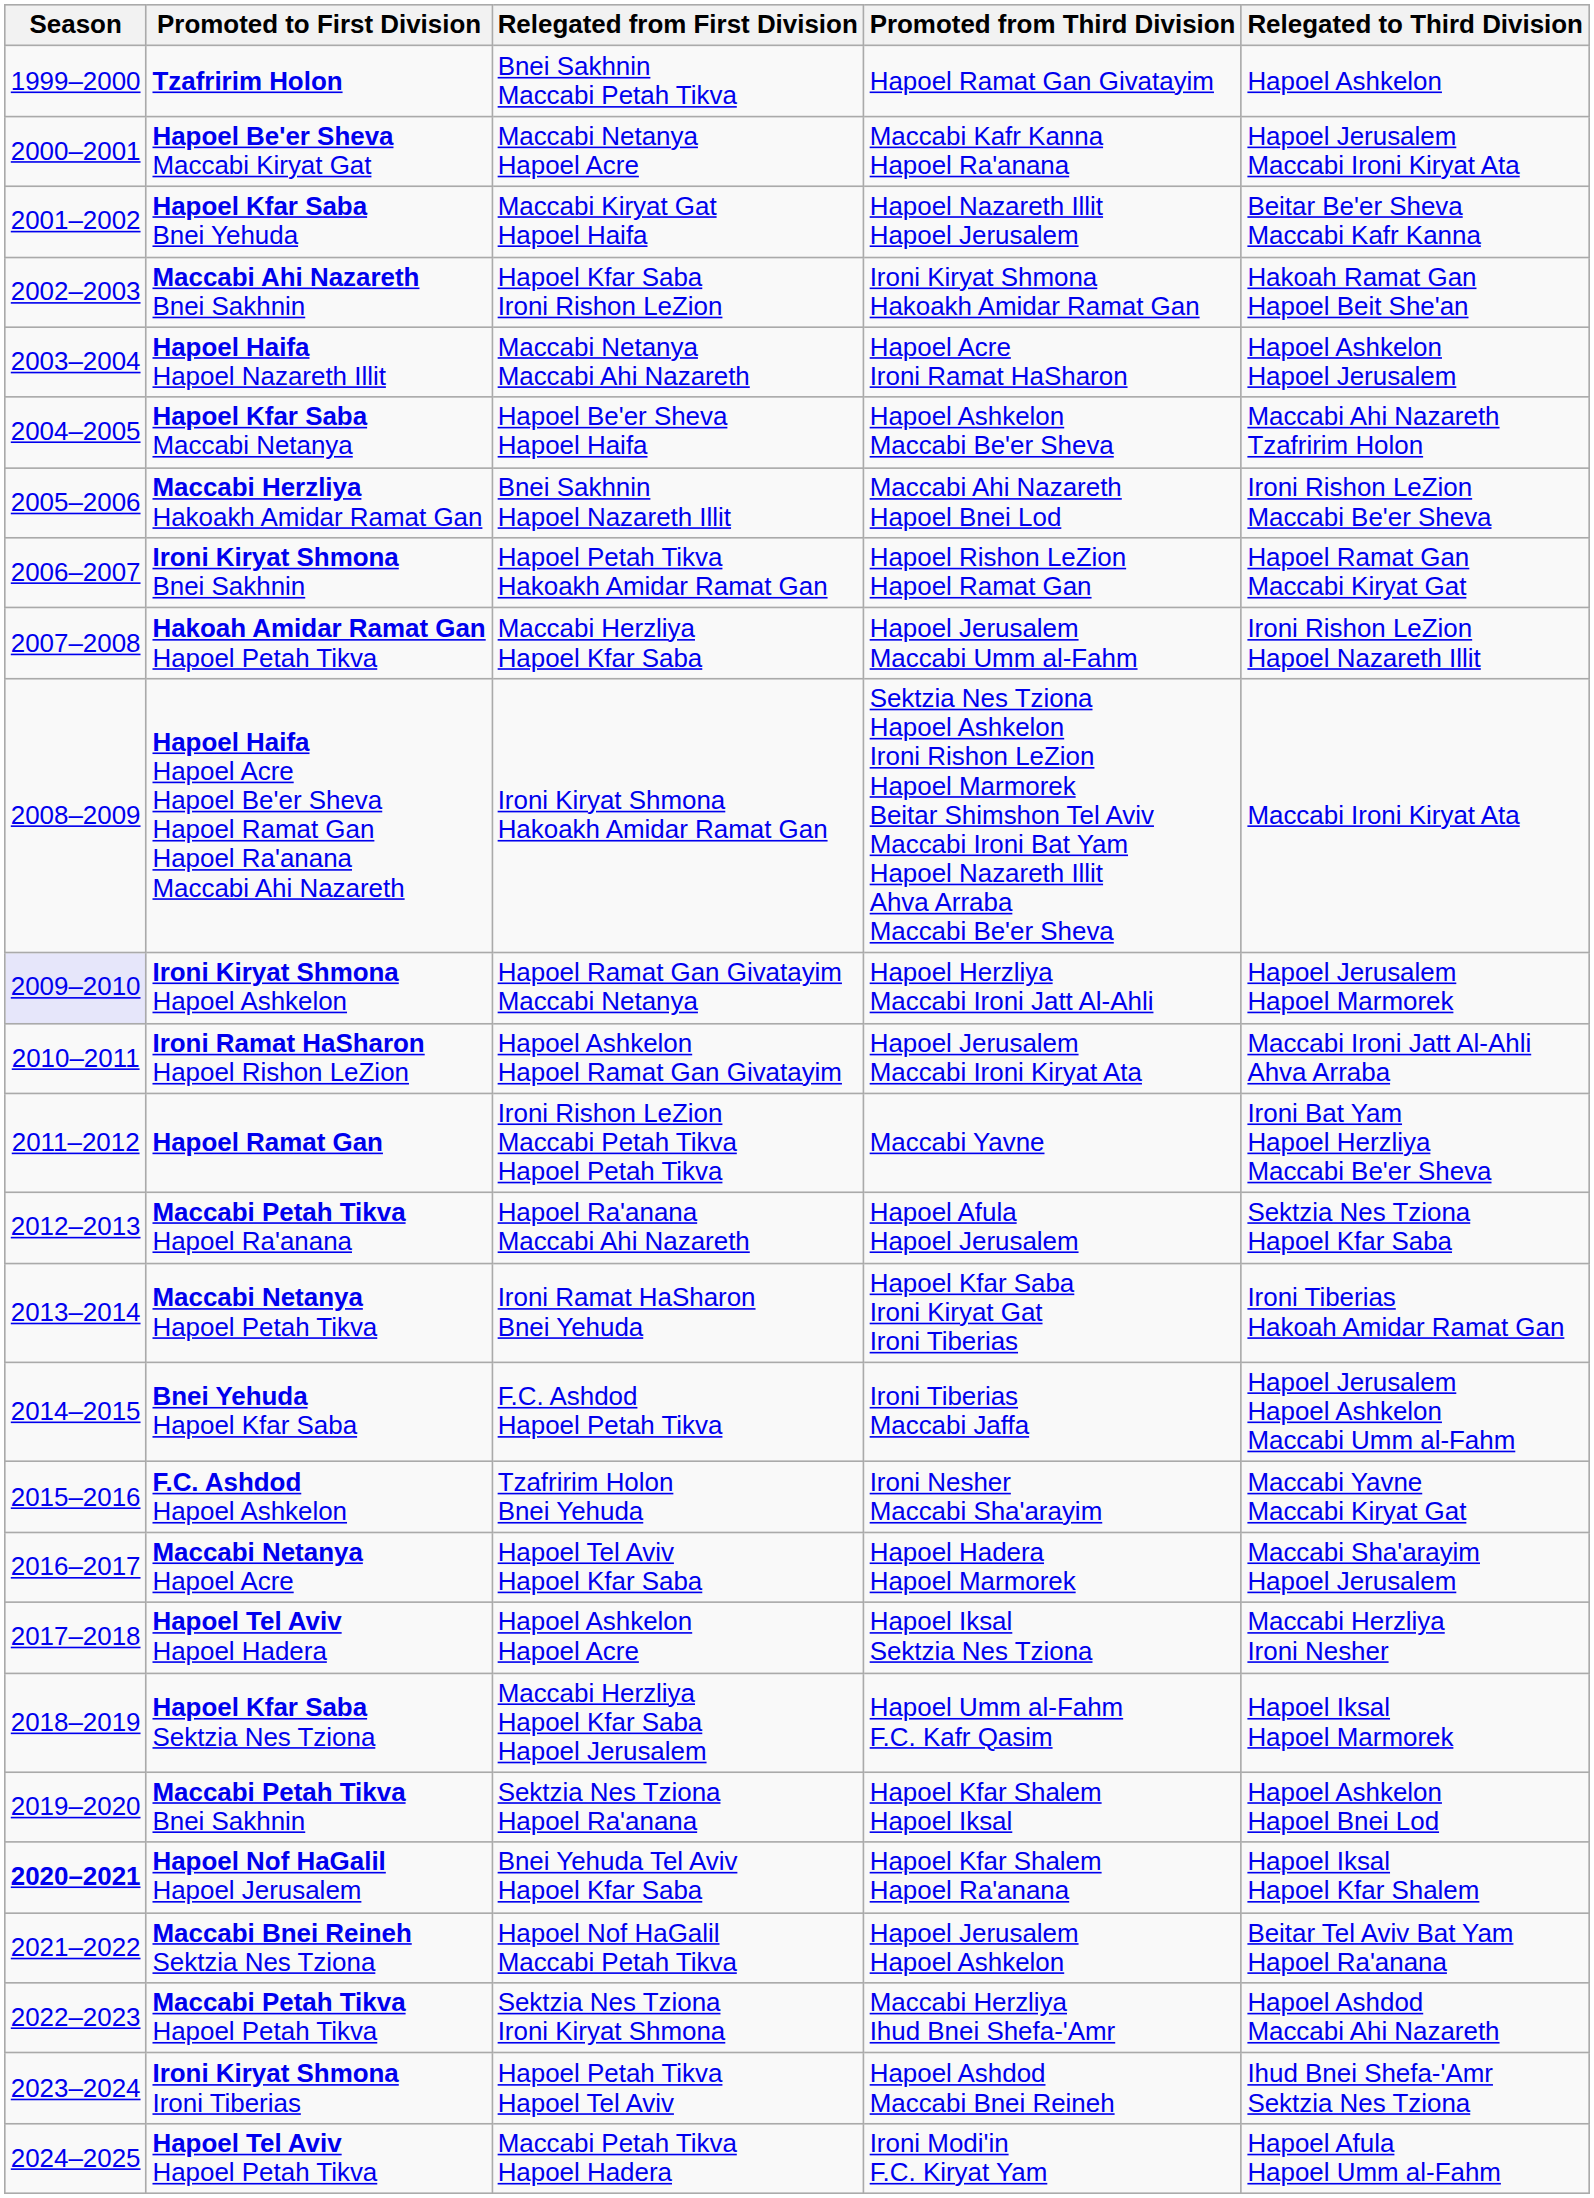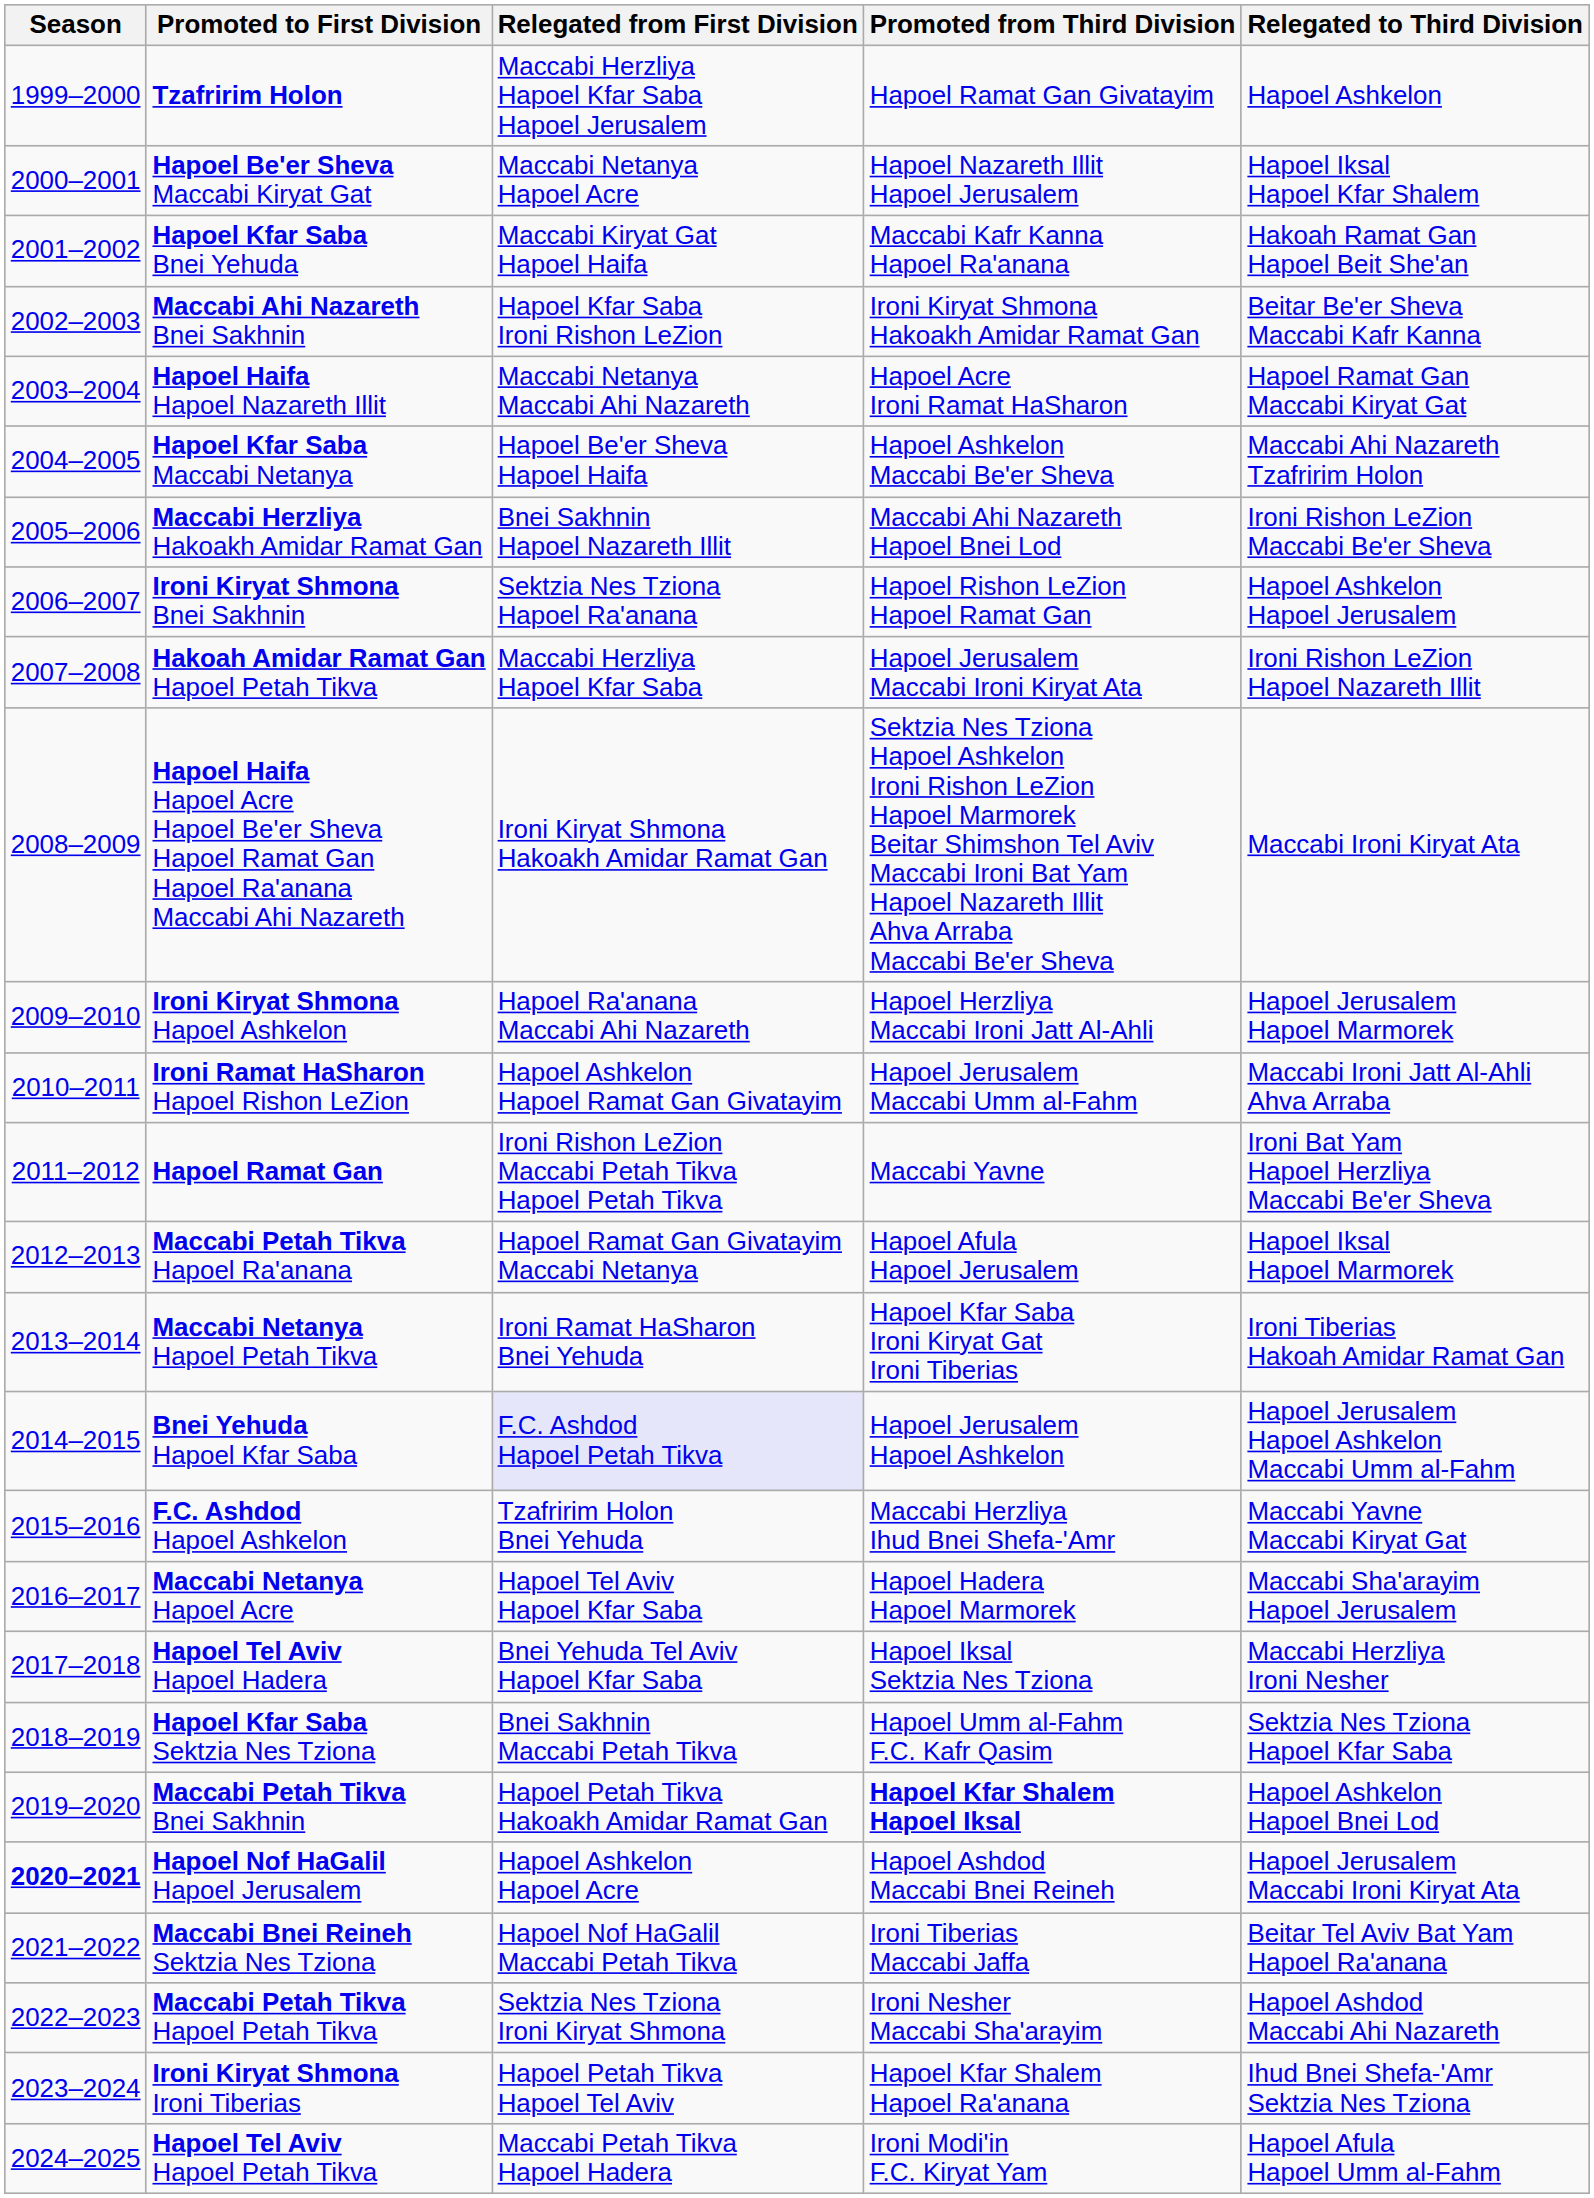Tzafririm Holon | Relegated from First Division: Bnei Sakhnin Maccabi Petah Tikva -> Maccabi Herzliya Hapoel Kfar Saba Hapoel Jerusalem
Hapoel Be'er Sheva Maccabi Kiryat Gat | Promoted from Third Division: Maccabi Kafr Kanna Hapoel Ra'anana -> Hapoel Nazareth Illit Hapoel Jerusalem
Hapoel Be'er Sheva Maccabi Kiryat Gat | Relegated to Third Division: Hapoel Jerusalem Maccabi Ironi Kiryat Ata -> Hapoel Iksal Hapoel Kfar Shalem
Hapoel Kfar Saba Bnei Yehuda | Promoted from Third Division: Hapoel Nazareth Illit Hapoel Jerusalem -> Maccabi Kafr Kanna Hapoel Ra'anana
Hapoel Kfar Saba Bnei Yehuda | Relegated to Third Division: Beitar Be'er Sheva Maccabi Kafr Kanna -> Hakoah Ramat Gan Hapoel Beit She'an
Maccabi Ahi Nazareth Bnei Sakhnin | Relegated to Third Division: Hakoah Ramat Gan Hapoel Beit She'an -> Beitar Be'er Sheva Maccabi Kafr Kanna
Hapoel Haifa Hapoel Nazareth Illit | Relegated to Third Division: Hapoel Ashkelon Hapoel Jerusalem -> Hapoel Ramat Gan Maccabi Kiryat Gat
Ironi Kiryat Shmona Bnei Sakhnin | Relegated from First Division: Hapoel Petah Tikva Hakoakh Amidar Ramat Gan -> Sektzia Nes Tziona Hapoel Ra'anana
Ironi Kiryat Shmona Bnei Sakhnin | Relegated to Third Division: Hapoel Ramat Gan Maccabi Kiryat Gat -> Hapoel Ashkelon Hapoel Jerusalem
Hakoah Amidar Ramat Gan Hapoel Petah Tikva | Promoted from Third Division: Hapoel Jerusalem Maccabi Umm al-Fahm -> Hapoel Jerusalem Maccabi Ironi Kiryat Ata
Ironi Kiryat Shmona Hapoel Ashkelon | Season: lavender background -> no background
Ironi Kiryat Shmona Hapoel Ashkelon | Relegated from First Division: Hapoel Ramat Gan Givatayim Maccabi Netanya -> Hapoel Ra'anana Maccabi Ahi Nazareth
Ironi Ramat HaSharon Hapoel Rishon LeZion | Promoted from Third Division: Hapoel Jerusalem Maccabi Ironi Kiryat Ata -> Hapoel Jerusalem Maccabi Umm al-Fahm
Maccabi Petah Tikva Hapoel Ra'anana | Relegated from First Division: Hapoel Ra'anana Maccabi Ahi Nazareth -> Hapoel Ramat Gan Givatayim Maccabi Netanya
Maccabi Petah Tikva Hapoel Ra'anana | Relegated to Third Division: Sektzia Nes Tziona Hapoel Kfar Saba -> Hapoel Iksal Hapoel Marmorek
Bnei Yehuda Hapoel Kfar Saba | Relegated from First Division: no background -> lavender background
Bnei Yehuda Hapoel Kfar Saba | Promoted from Third Division: Ironi Tiberias Maccabi Jaffa -> Hapoel Jerusalem Hapoel Ashkelon
F.C. Ashdod Hapoel Ashkelon | Promoted from Third Division: Ironi Nesher Maccabi Sha'arayim -> Maccabi Herzliya Ihud Bnei Shefa-'Amr
Hapoel Tel Aviv Hapoel Hadera | Relegated from First Division: Hapoel Ashkelon Hapoel Acre -> Bnei Yehuda Tel Aviv Hapoel Kfar Saba
Hapoel Kfar Saba Sektzia Nes Tziona | Relegated from First Division: Maccabi Herzliya Hapoel Kfar Saba Hapoel Jerusalem -> Bnei Sakhnin Maccabi Petah Tikva
Hapoel Kfar Saba Sektzia Nes Tziona | Relegated to Third Division: Hapoel Iksal Hapoel Marmorek -> Sektzia Nes Tziona Hapoel Kfar Saba
Maccabi Petah Tikva Bnei Sakhnin | Relegated from First Division: Sektzia Nes Tziona Hapoel Ra'anana -> Hapoel Petah Tikva Hakoakh Amidar Ramat Gan
Maccabi Petah Tikva Bnei Sakhnin | Promoted from Third Division: normal -> bold
Hapoel Nof HaGalil Hapoel Jerusalem | Relegated from First Division: Bnei Yehuda Tel Aviv Hapoel Kfar Saba -> Hapoel Ashkelon Hapoel Acre
Hapoel Nof HaGalil Hapoel Jerusalem | Promoted from Third Division: Hapoel Kfar Shalem Hapoel Ra'anana -> Hapoel Ashdod Maccabi Bnei Reineh
Hapoel Nof HaGalil Hapoel Jerusalem | Relegated to Third Division: Hapoel Iksal Hapoel Kfar Shalem -> Hapoel Jerusalem Maccabi Ironi Kiryat Ata
Maccabi Bnei Reineh Sektzia Nes Tziona | Promoted from Third Division: Hapoel Jerusalem Hapoel Ashkelon -> Ironi Tiberias Maccabi Jaffa
Maccabi Petah Tikva Hapoel Petah Tikva | Promoted from Third Division: Maccabi Herzliya Ihud Bnei Shefa-'Amr -> Ironi Nesher Maccabi Sha'arayim
Ironi Kiryat Shmona Ironi Tiberias | Promoted from Third Division: Hapoel Ashdod Maccabi Bnei Reineh -> Hapoel Kfar Shalem Hapoel Ra'anana
